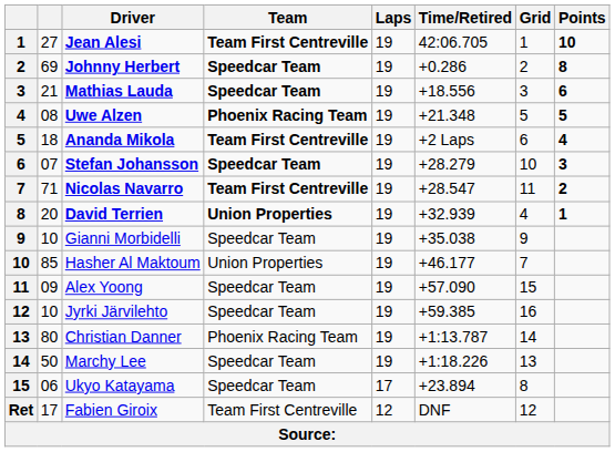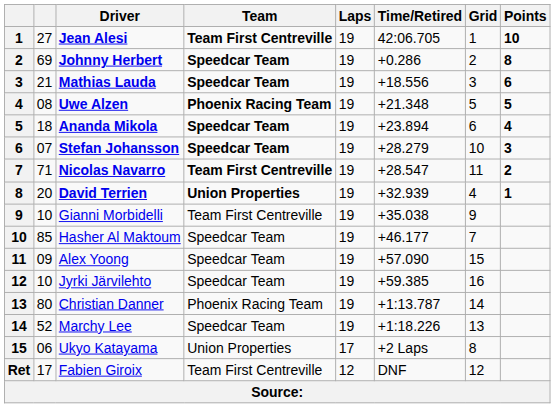Ananda Mikola | Team: Team First Centreville -> Speedcar Team
Ananda Mikola | Time/Retired: +2 Laps -> +23.894
Gianni Morbidelli | Team: Speedcar Team -> Team First Centreville
Hasher Al Maktoum | Team: Union Properties -> Speedcar Team
Marchy Lee | column 2: 50 -> 52
Ukyo Katayama | Team: Speedcar Team -> Union Properties
Ukyo Katayama | Time/Retired: +23.894 -> +2 Laps
